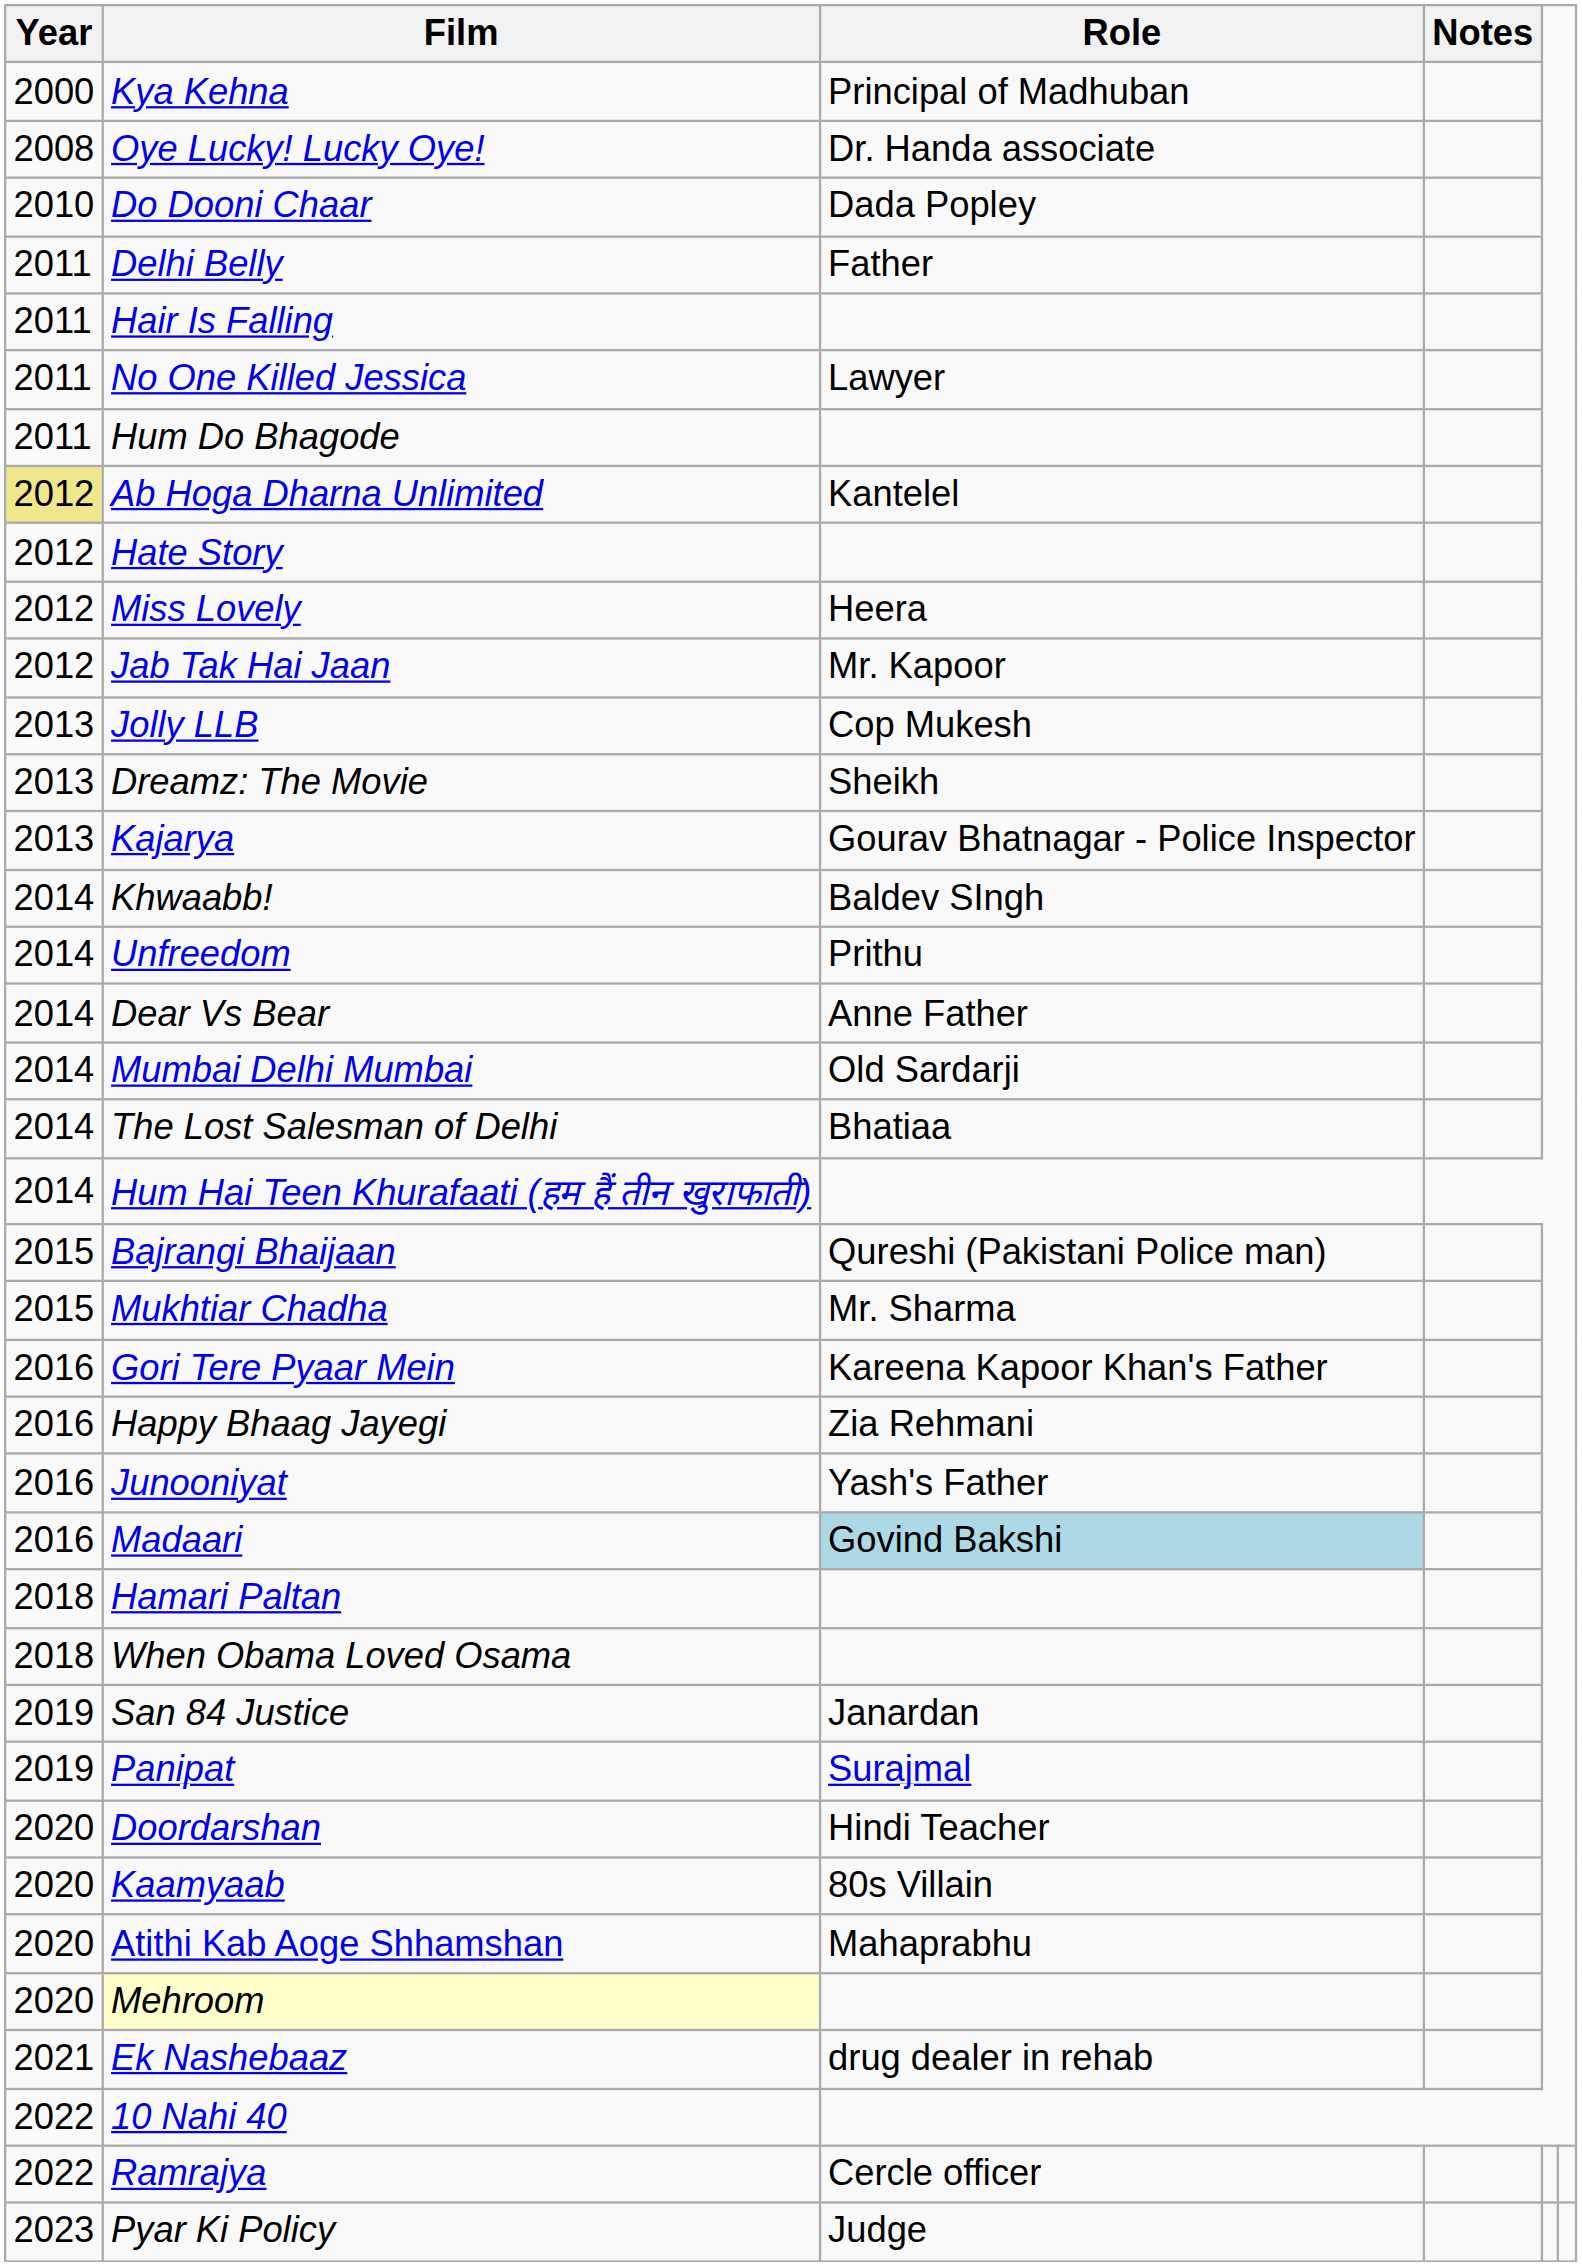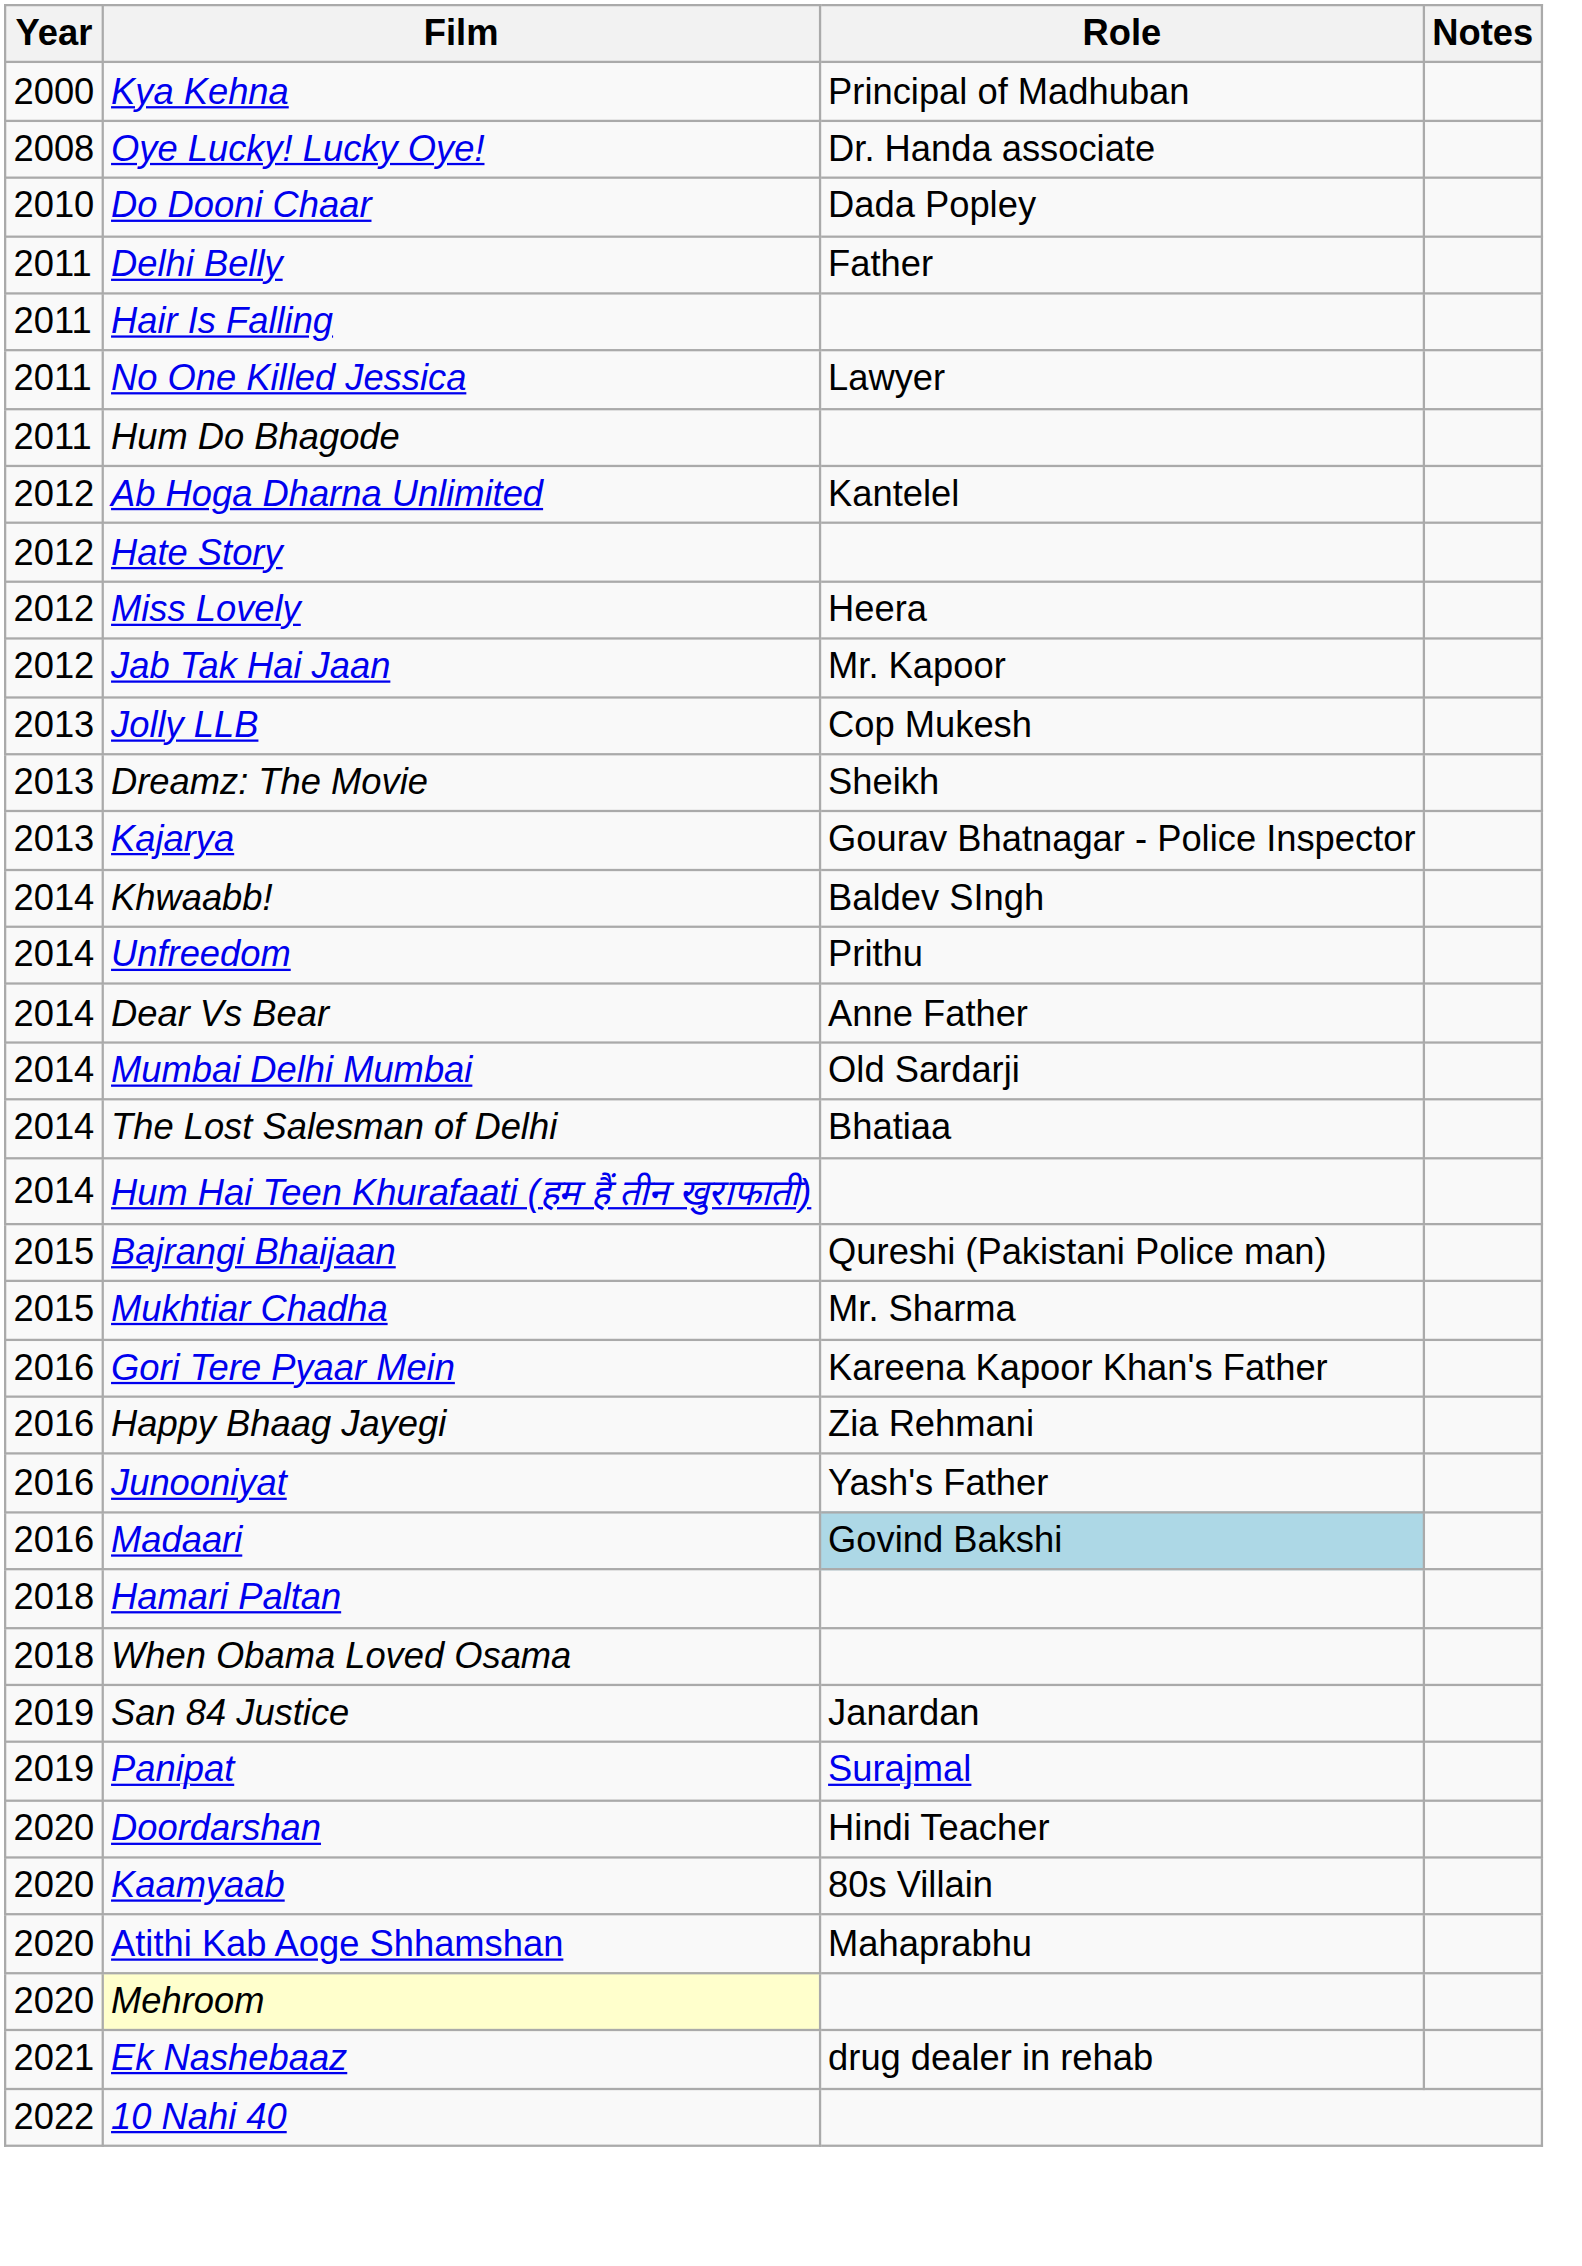Ab Hoga Dharna Unlimited | Year: khaki background -> no background
- row: 2022 | Ramrajya | Cercle officer
- row: 2023 | Pyar Ki Policy | Judge
